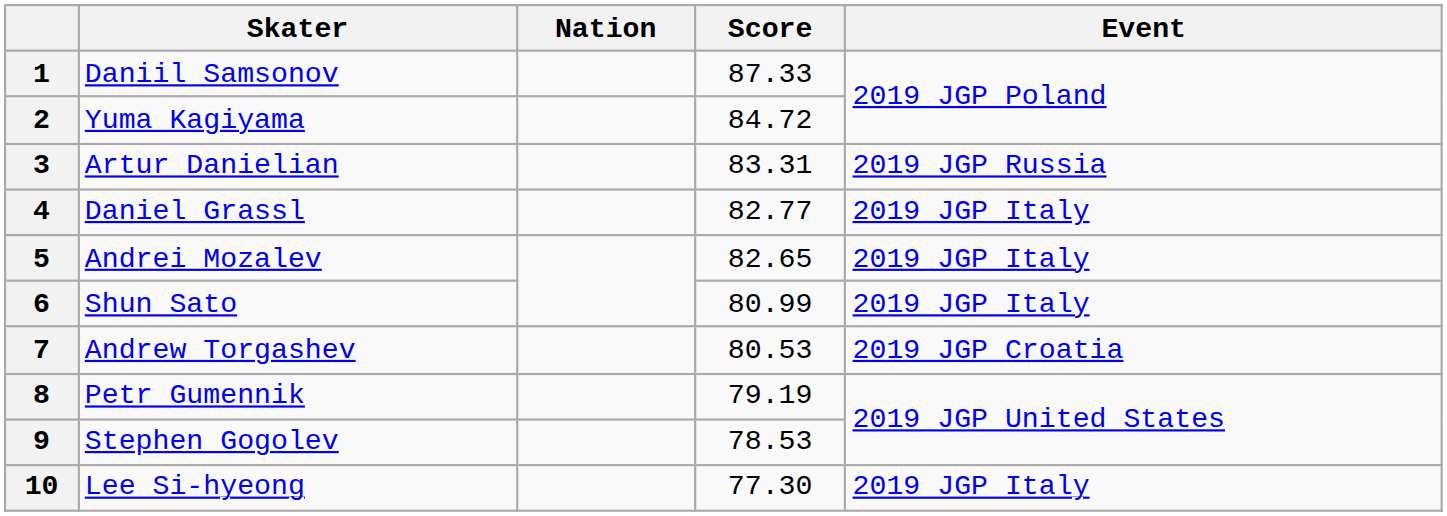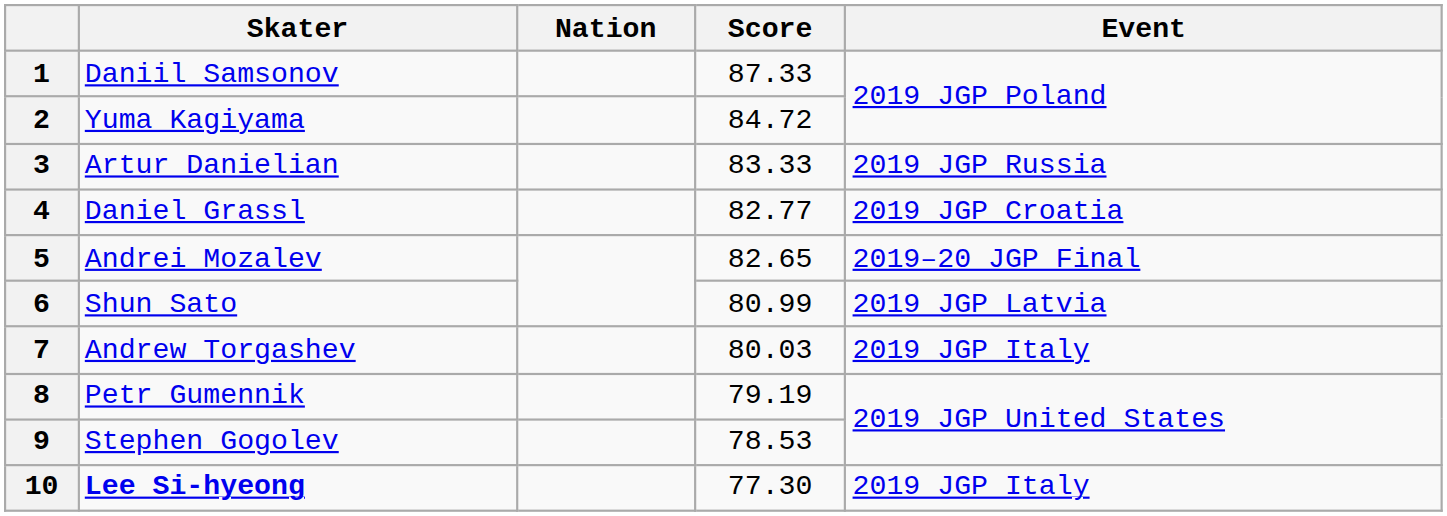3 | Score: 83.31 -> 83.33
4 | Event: 2019 JGP Italy -> 2019 JGP Croatia
5 | Event: 2019 JGP Italy -> 2019–20 JGP Final
6 | Event: 2019 JGP Italy -> 2019 JGP Latvia
7 | Score: 80.53 -> 80.03
7 | Event: 2019 JGP Croatia -> 2019 JGP Italy
10 | Skater: normal -> bold
